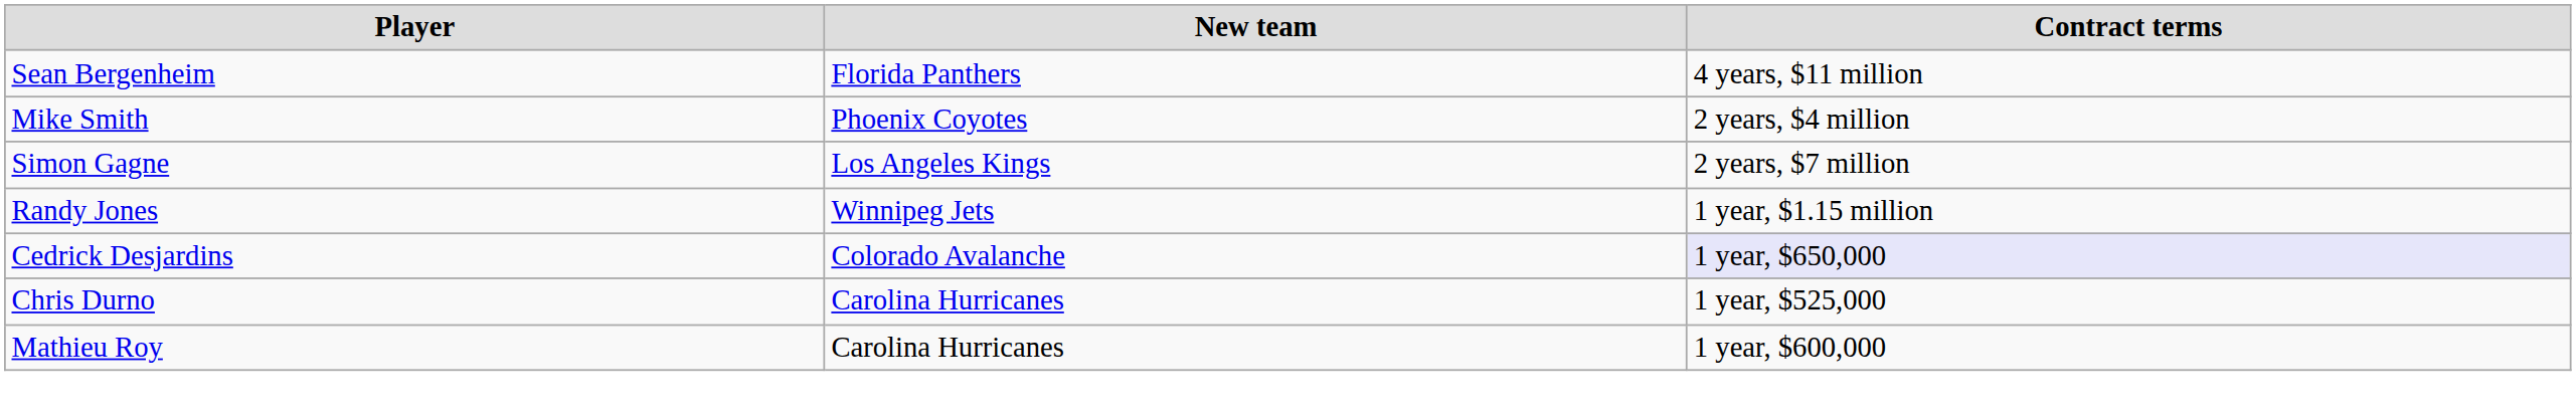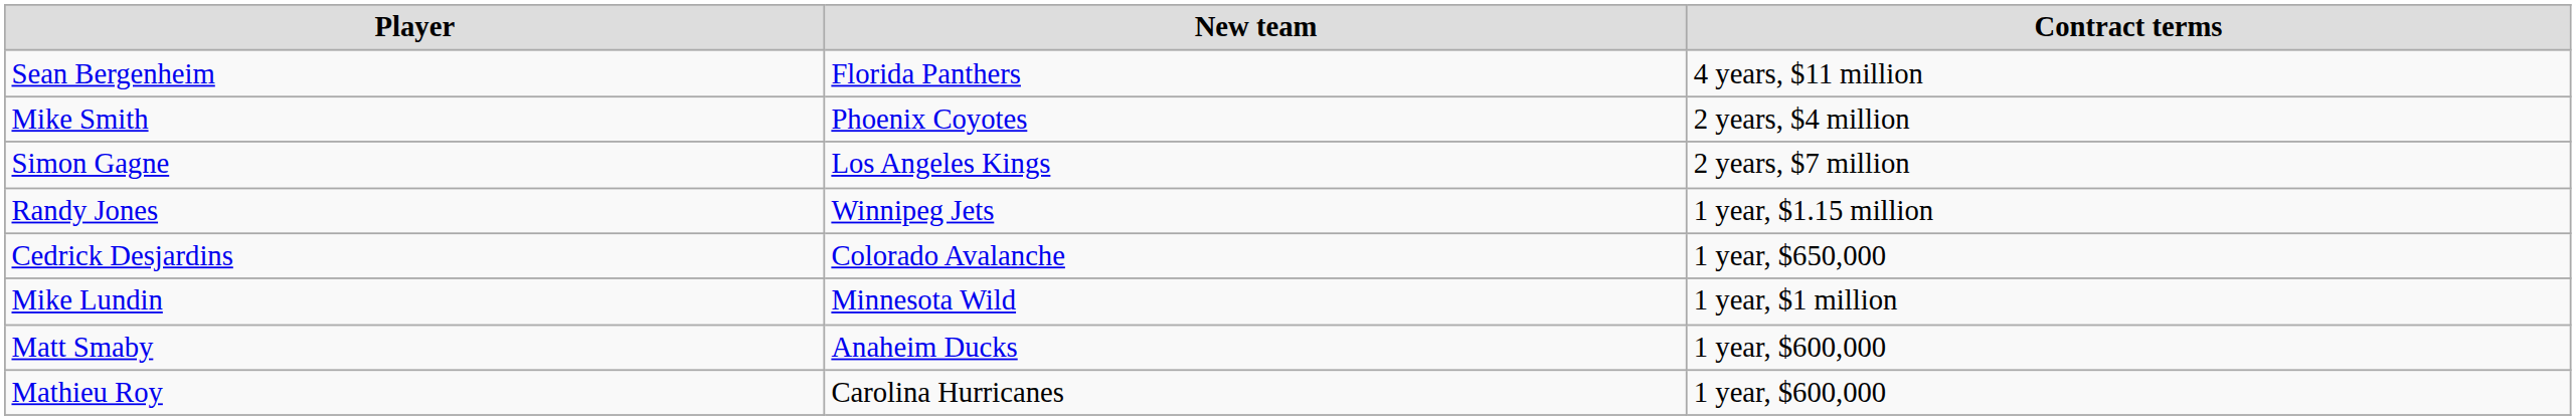Cedrick Desjardins | Contract terms: lavender background -> no background
+ row: Mike Lundin | Minnesota Wild | 1 year, $1 million
+ row: Matt Smaby | Anaheim Ducks | 1 year, $600,000
- row: Chris Durno | Carolina Hurricanes | 1 year, $525,000
